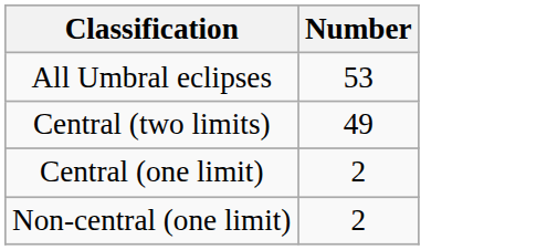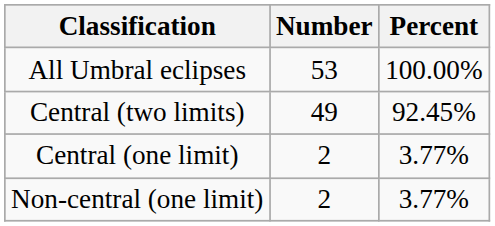+ column: Percent | 100.00% | 92.45% | 3.77% | 3.77%
